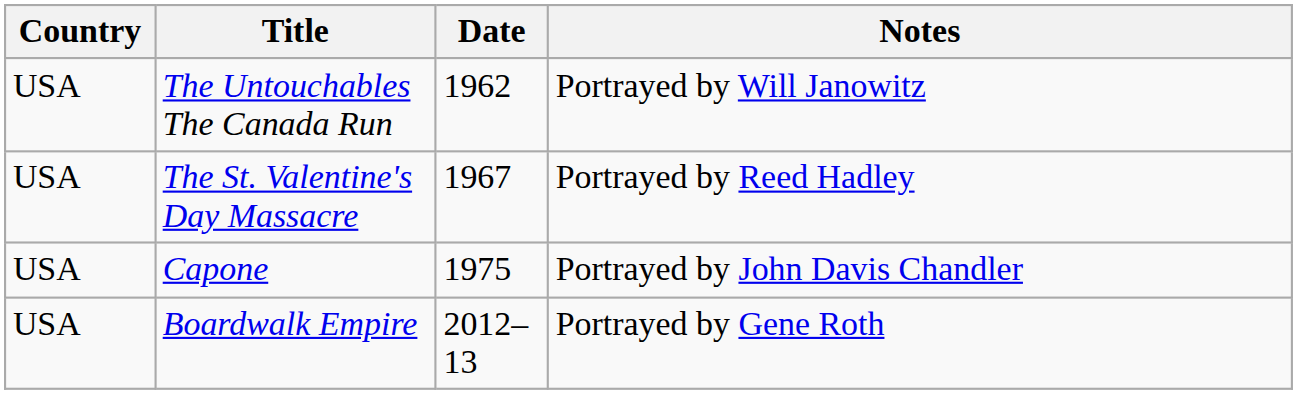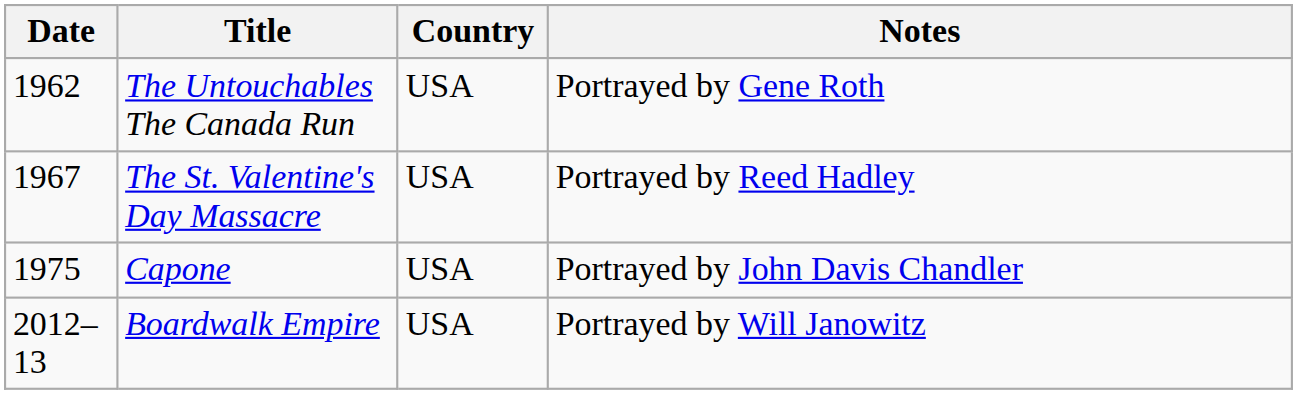columns swapped: Date <-> Country
The Untouchables The Canada Run | Notes: Portrayed by Will Janowitz -> Portrayed by Gene Roth
Boardwalk Empire | Notes: Portrayed by Gene Roth -> Portrayed by Will Janowitz
